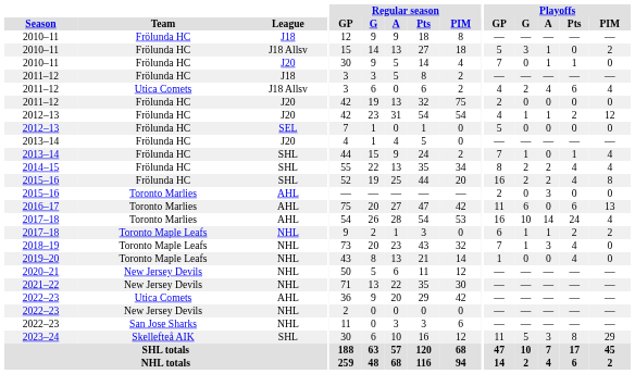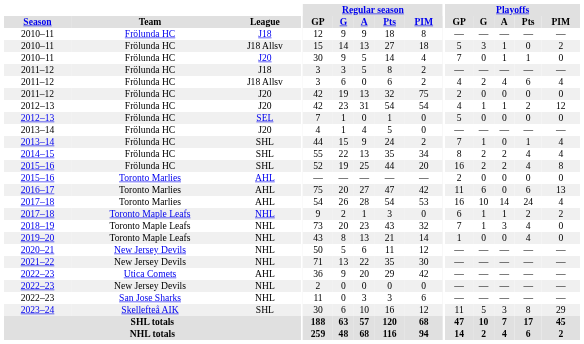2011–12 / J18 Allsv | Team: Utica Comets -> Frölunda HC
2015–16 / AHL | Playoffs / A: 3 -> 0
